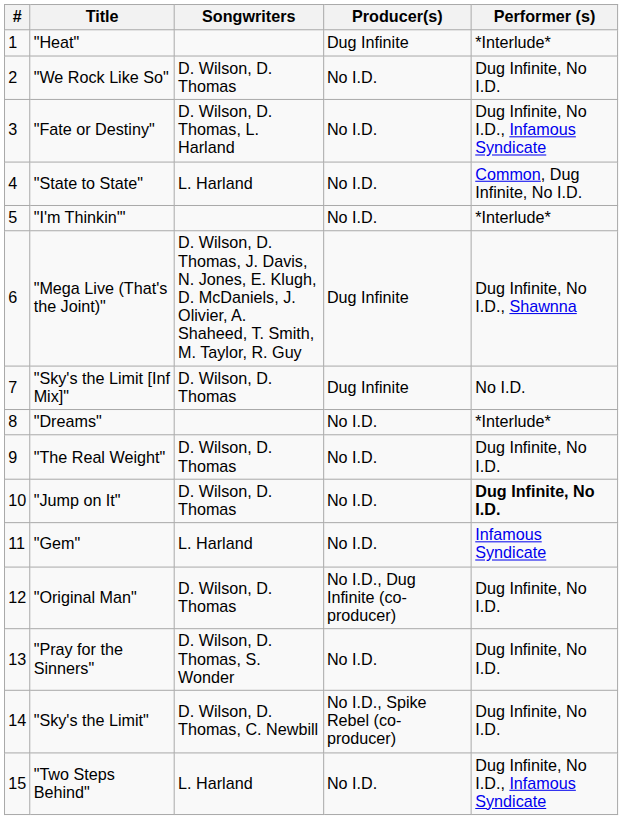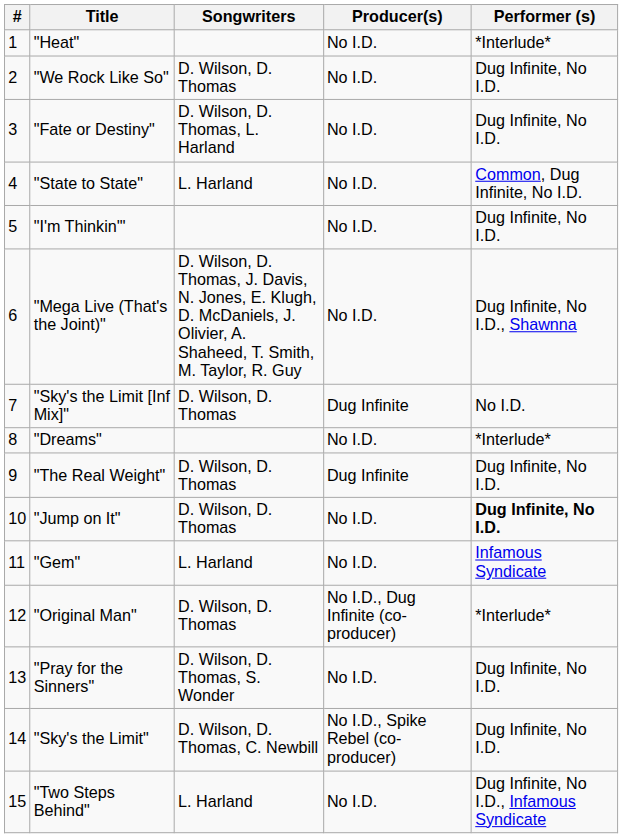"Heat" | Producer(s): Dug Infinite -> No I.D.
"Fate or Destiny" | Performer (s): Dug Infinite, No I.D., Infamous Syndicate -> Dug Infinite, No I.D.
"I'm Thinkin'" | Performer (s): *Interlude* -> Dug Infinite, No I.D.
"Mega Live (That's the Joint)" | Producer(s): Dug Infinite -> No I.D.
"The Real Weight" | Producer(s): No I.D. -> Dug Infinite
"Original Man" | Performer (s): Dug Infinite, No I.D. -> *Interlude*
